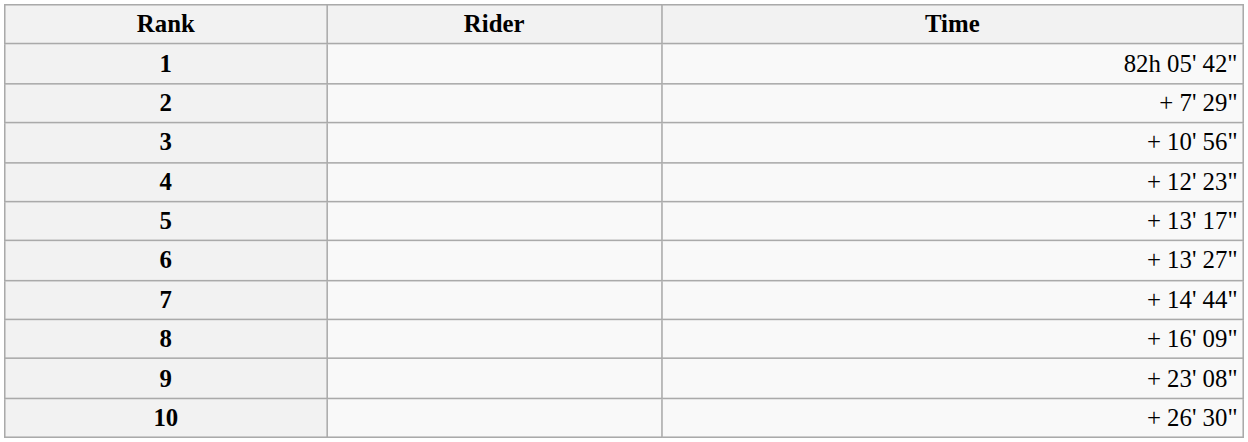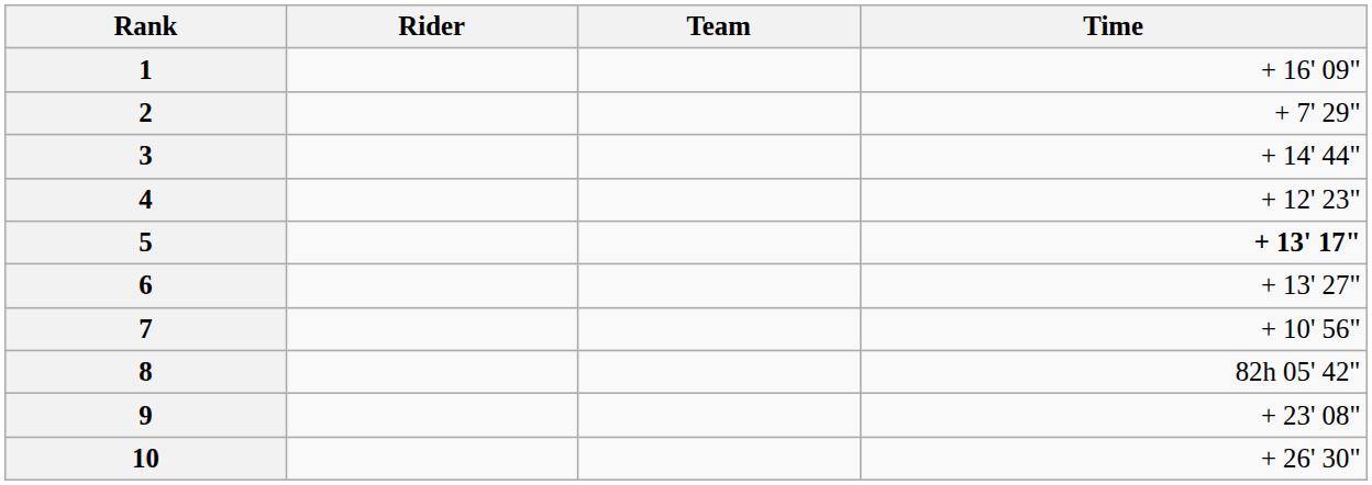+ column: Team
1 | Time: 82h 05' 42" -> + 16' 09"
3 | Time: + 10' 56" -> + 14' 44"
5 | Time: normal -> bold
7 | Time: + 14' 44" -> + 10' 56"
8 | Time: + 16' 09" -> 82h 05' 42"
